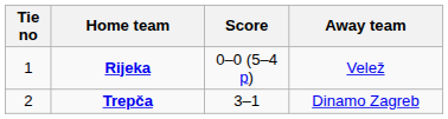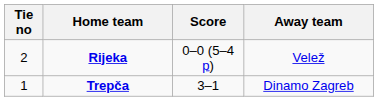Rijeka | Tie no: 1 -> 2
Trepča | Tie no: 2 -> 1
